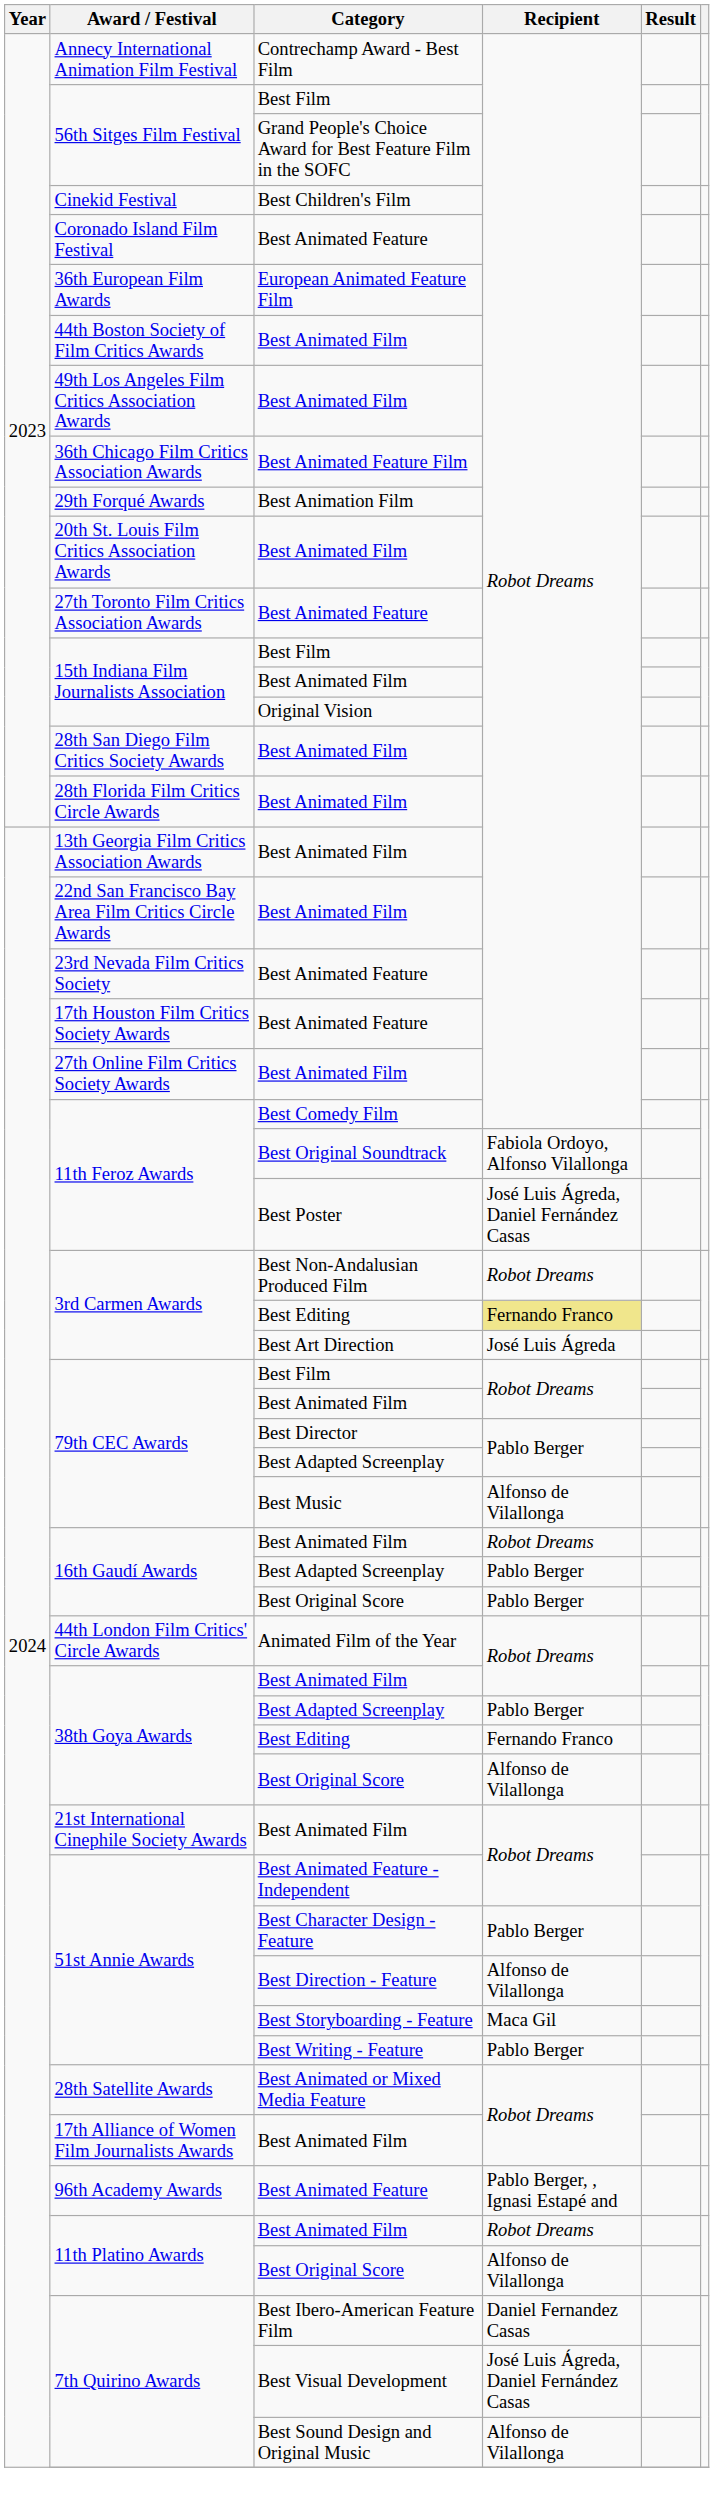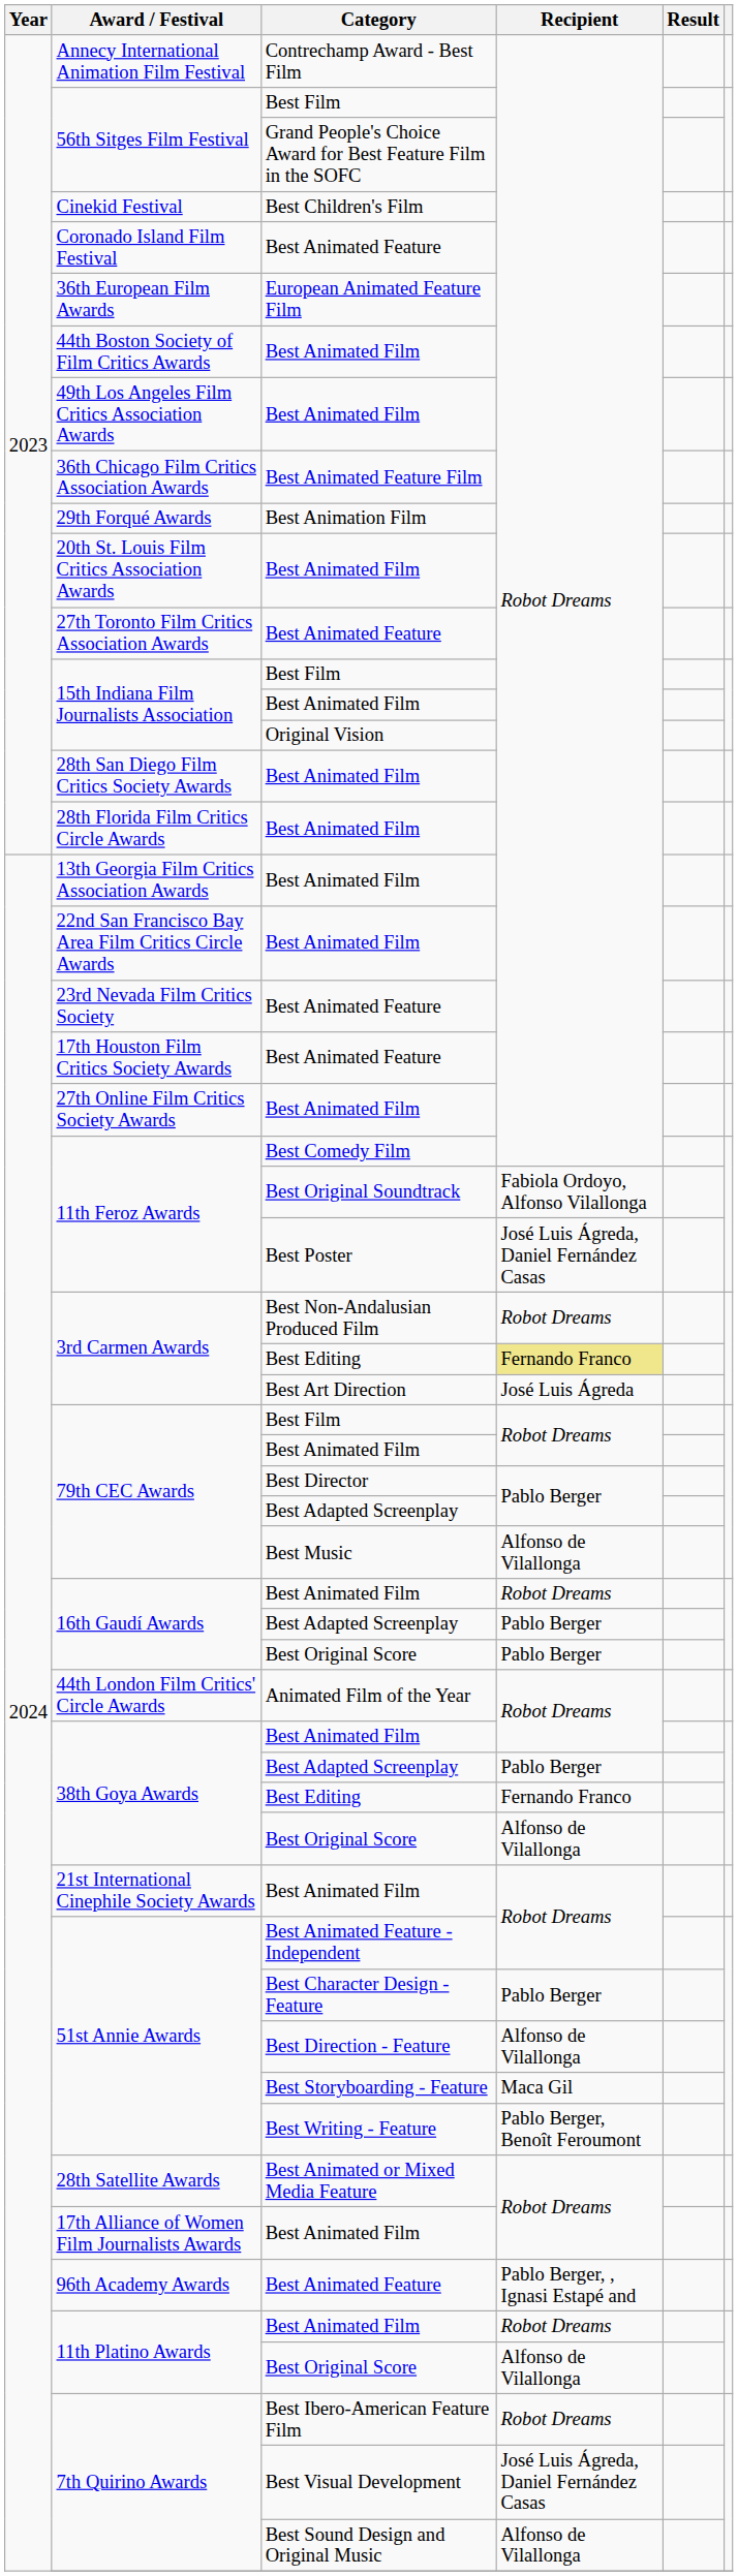51st Annie Awards / Best Writing - Feature | Recipient: Pablo Berger -> Pablo Berger, Benoît Feroumont
7th Quirino Awards / Best Ibero-American Feature Film | Recipient: Daniel Fernandez Casas -> Robot Dreams
